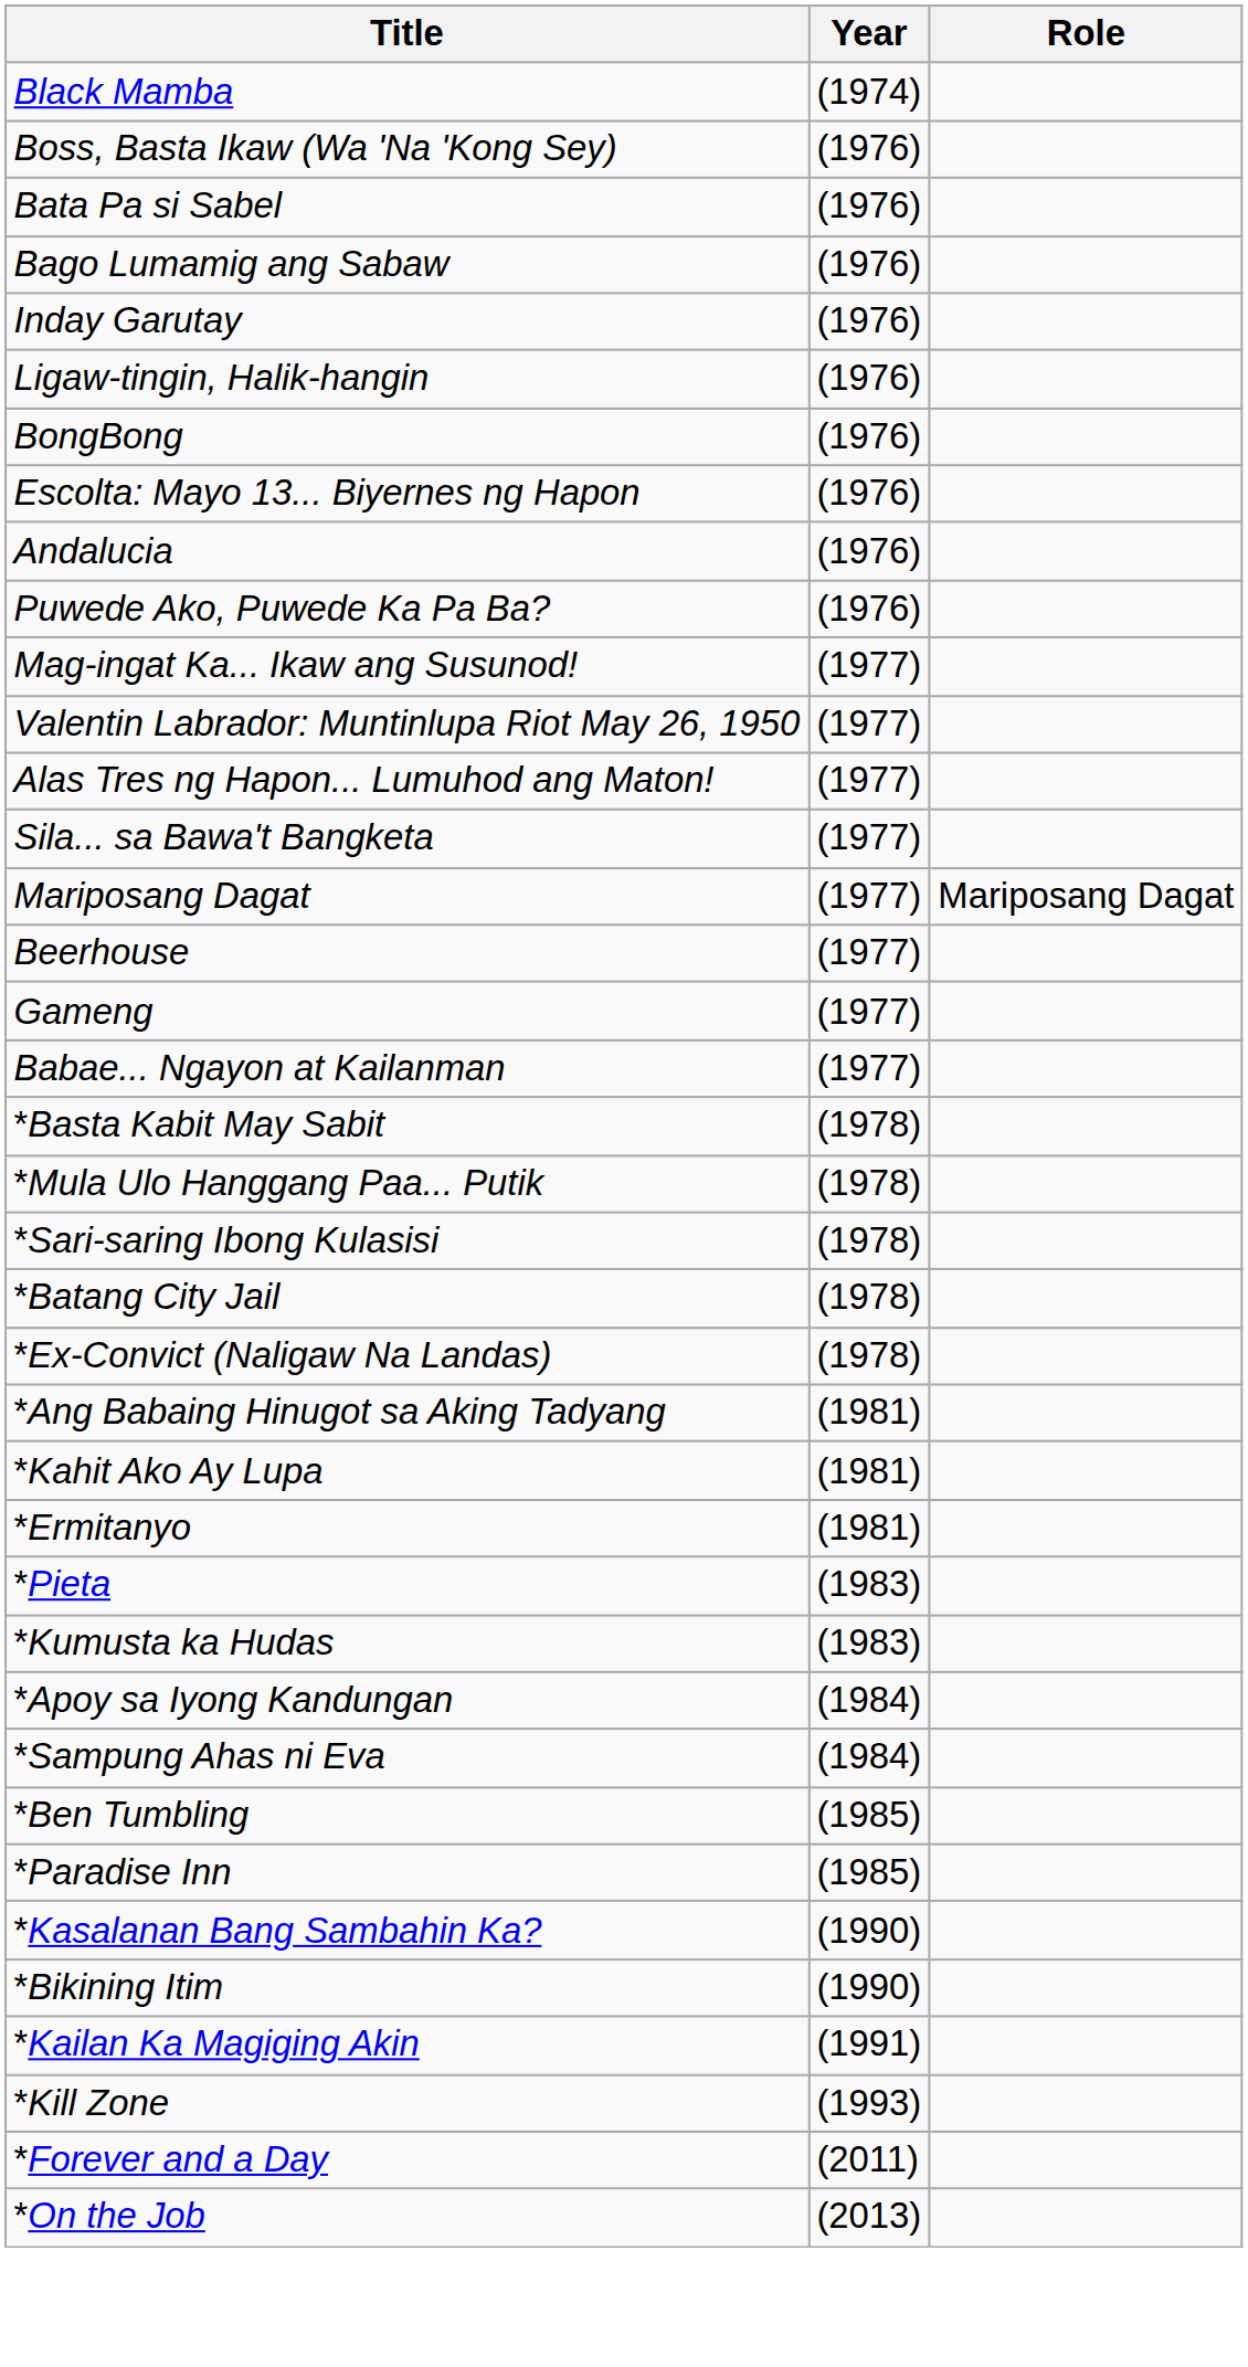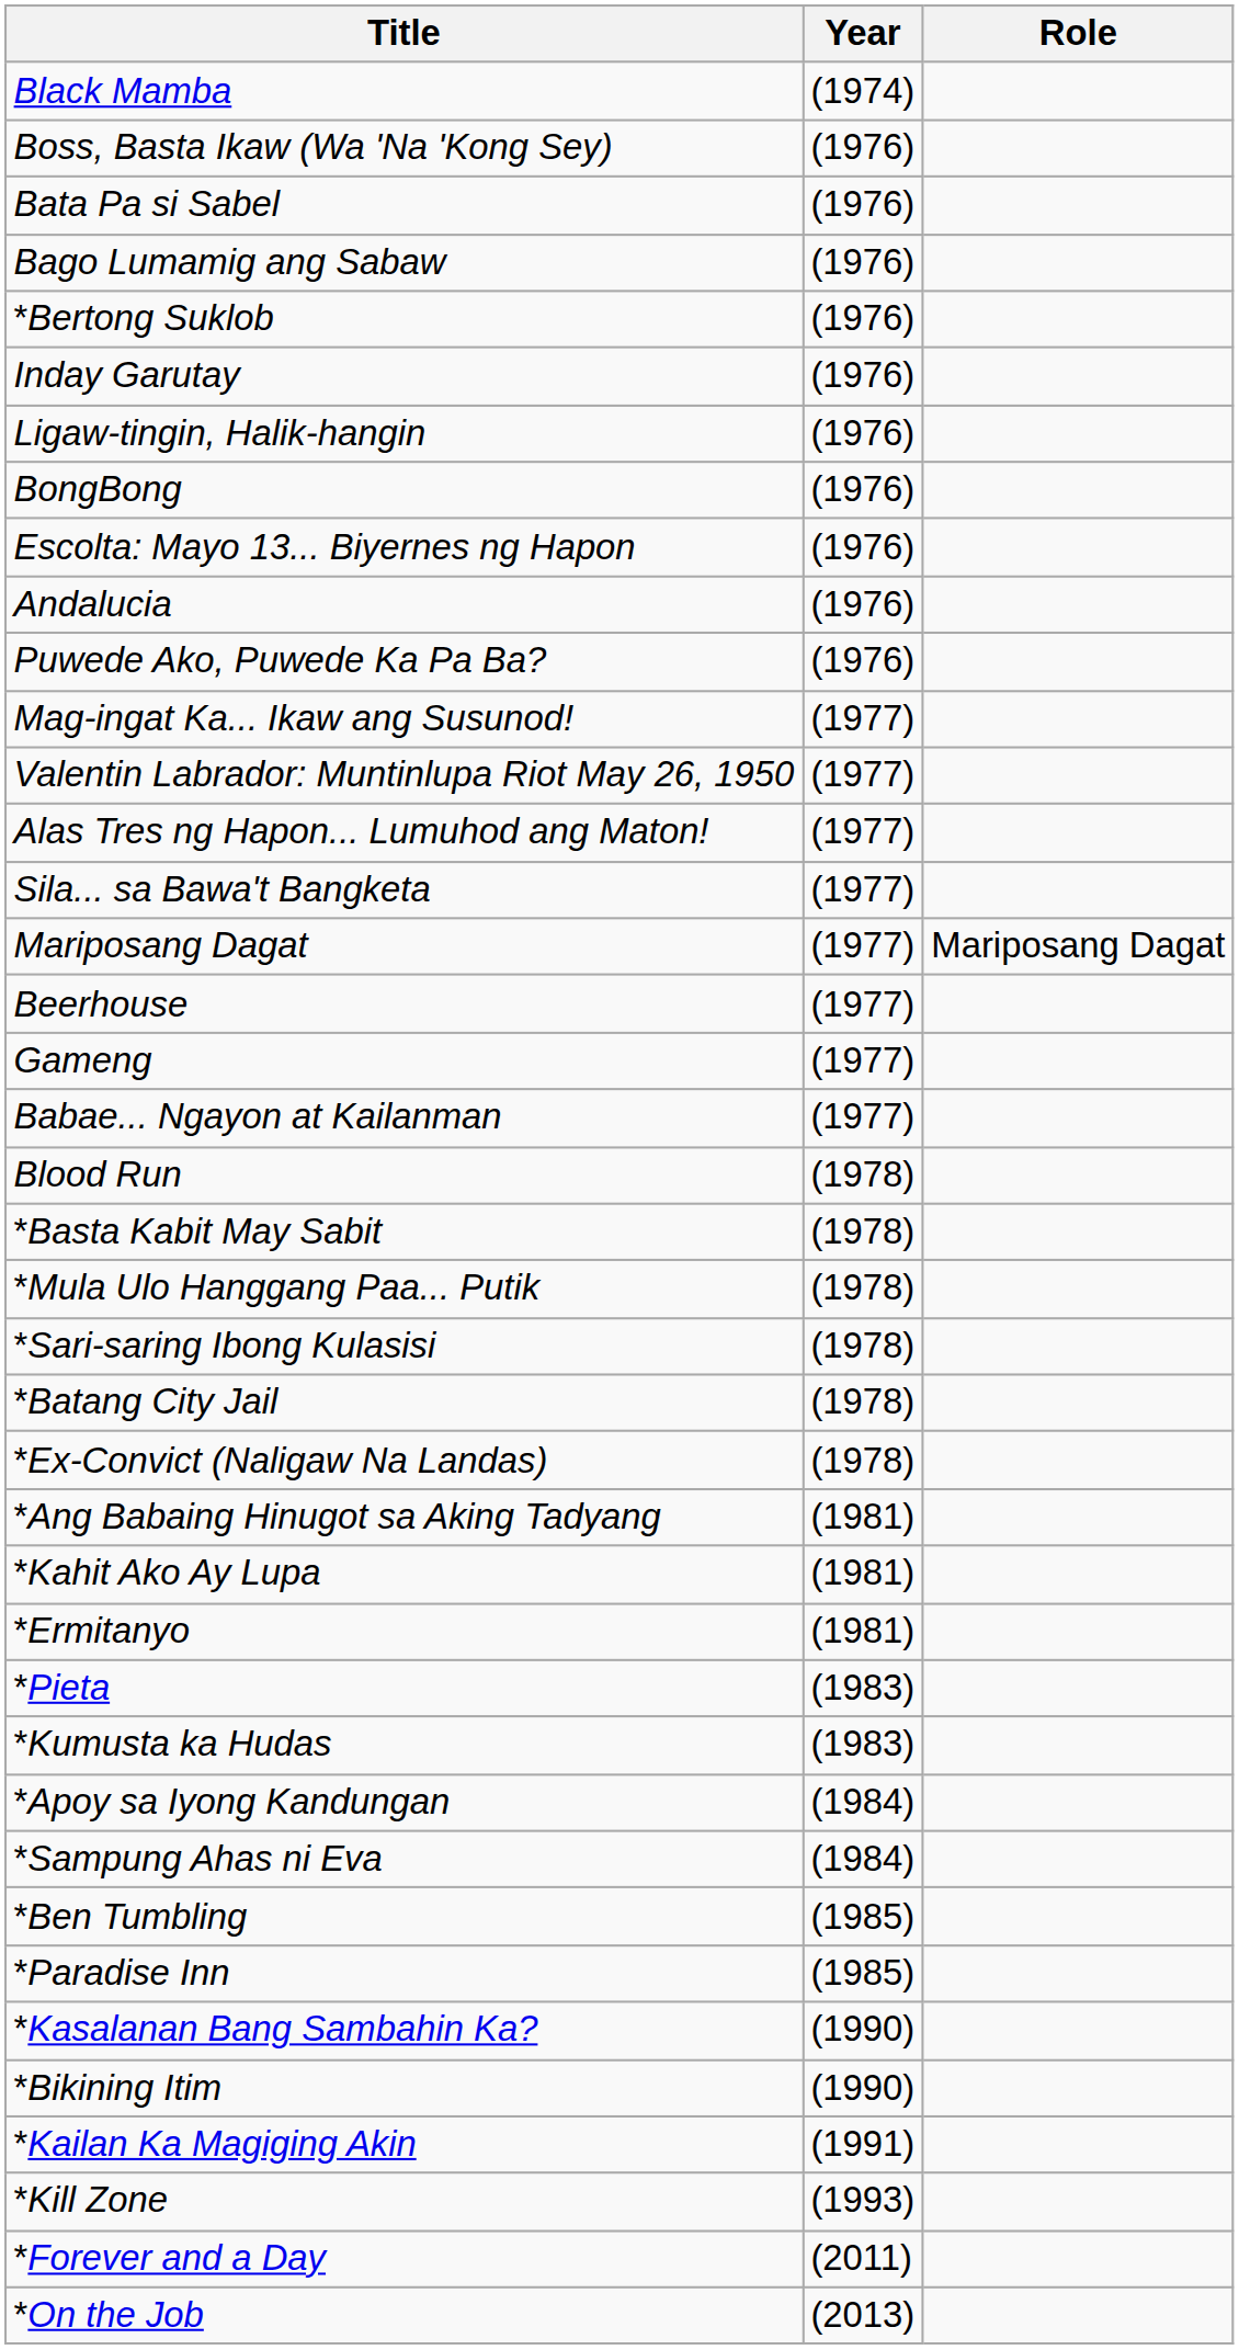+ row: *Bertong Suklob | (1976)
+ row: Blood Run | (1978)
